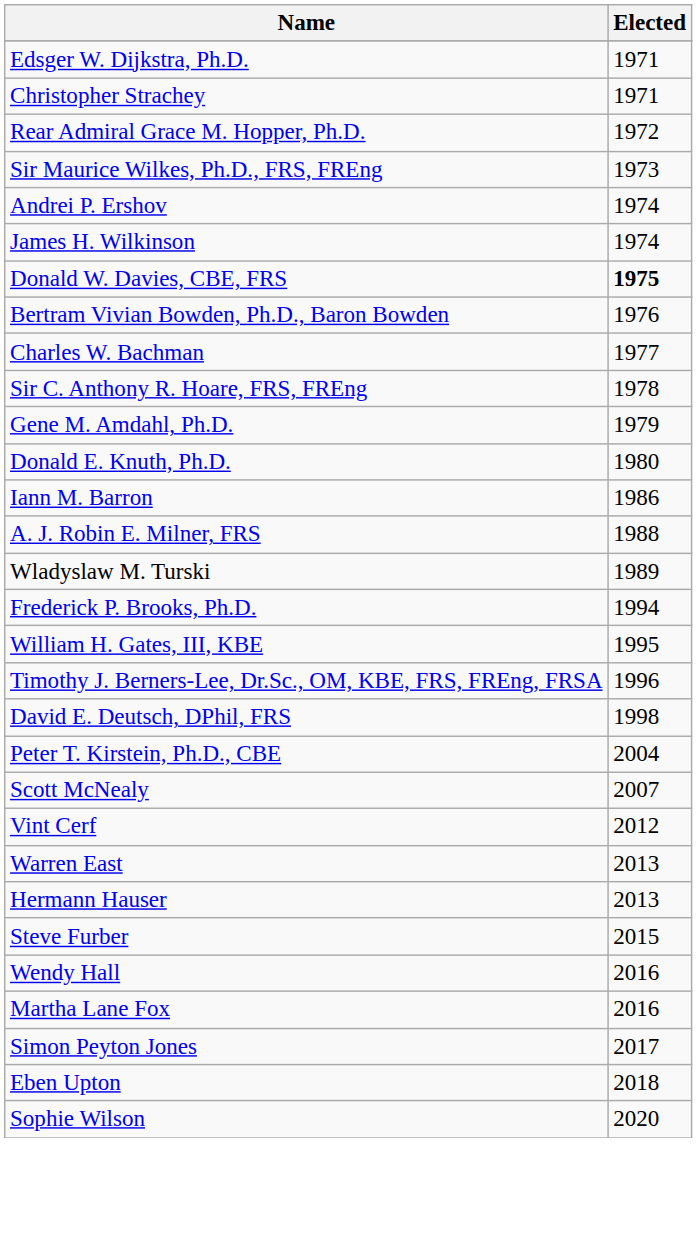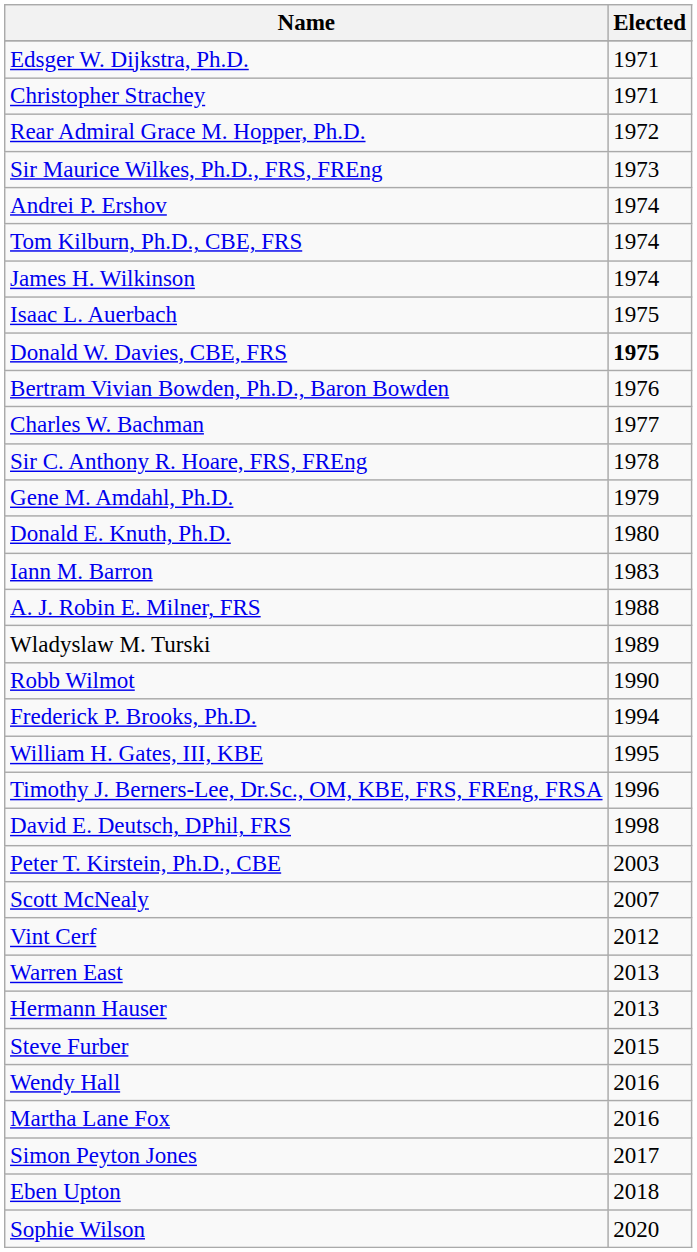+ row: Tom Kilburn, Ph.D., CBE, FRS | 1974
+ row: Isaac L. Auerbach | 1975
Iann M. Barron | Elected: 1986 -> 1983
+ row: Robb Wilmot | 1990
Peter T. Kirstein, Ph.D., CBE | Elected: 2004 -> 2003
